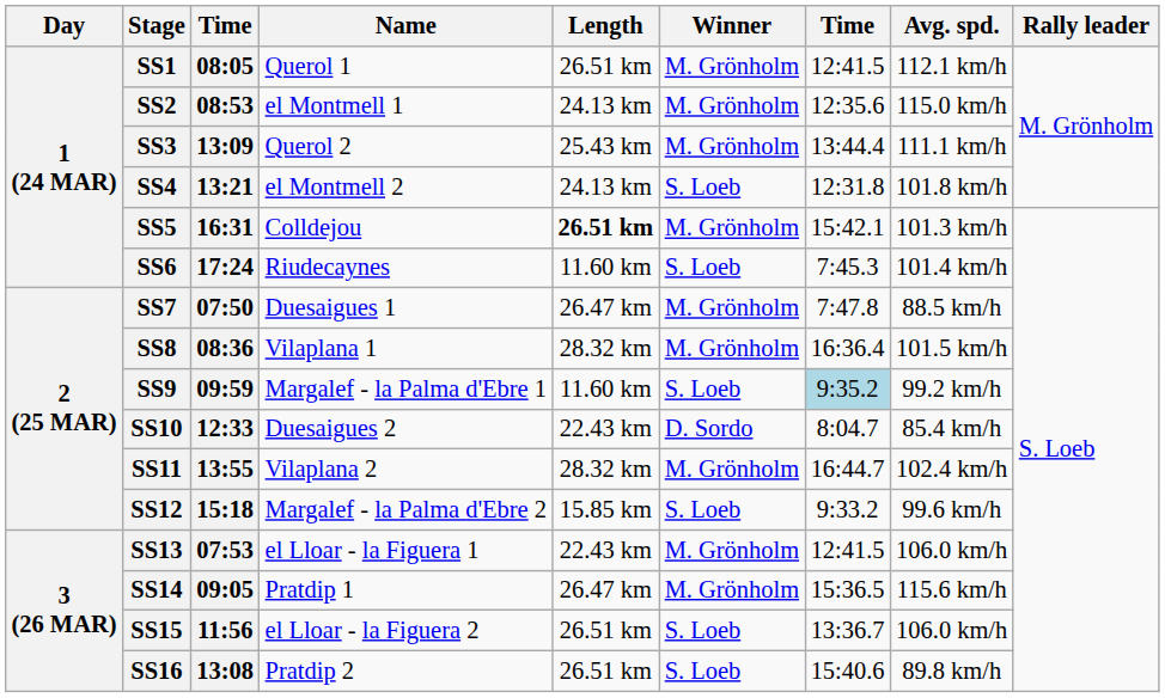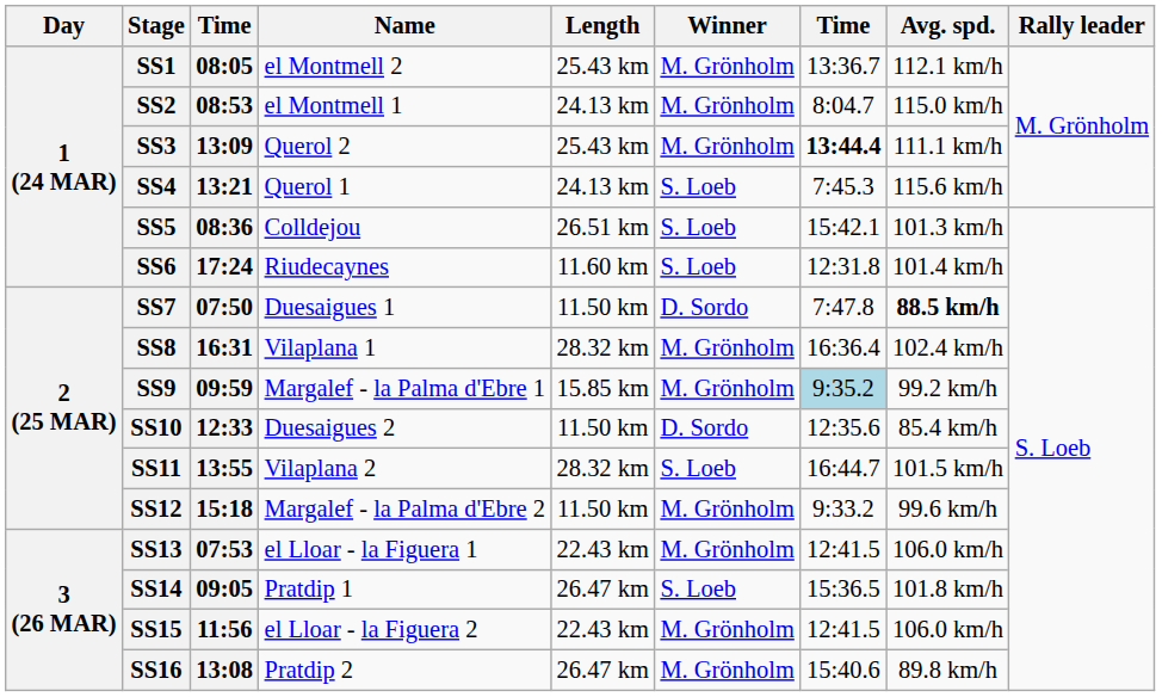SS1 | Name: Querol 1 -> el Montmell 2
SS1 | Length: 26.51 km -> 25.43 km
SS1 | column 7: 12:41.5 -> 13:36.7
SS2 | column 7: 12:35.6 -> 8:04.7
SS3 | column 7: normal -> bold
SS4 | Name: el Montmell 2 -> Querol 1
SS4 | column 7: 12:31.8 -> 7:45.3
SS4 | Avg. spd.: 101.8 km/h -> 115.6 km/h
SS5 | column 3: 16:31 -> 08:36
SS5 | Length: bold -> normal
SS5 | Winner: M. Grönholm -> S. Loeb
SS6 | column 7: 7:45.3 -> 12:31.8
SS7 | Length: 26.47 km -> 11.50 km
SS7 | Winner: M. Grönholm -> D. Sordo
SS7 | Avg. spd.: normal -> bold
SS8 | column 3: 08:36 -> 16:31
SS8 | Avg. spd.: 101.5 km/h -> 102.4 km/h
SS9 | Length: 11.60 km -> 15.85 km
SS9 | Winner: S. Loeb -> M. Grönholm
SS10 | Length: 22.43 km -> 11.50 km
SS10 | column 7: 8:04.7 -> 12:35.6
SS11 | Winner: M. Grönholm -> S. Loeb
SS11 | Avg. spd.: 102.4 km/h -> 101.5 km/h
SS12 | Length: 15.85 km -> 11.50 km
SS12 | Winner: S. Loeb -> M. Grönholm
SS14 | Winner: M. Grönholm -> S. Loeb
SS14 | Avg. spd.: 115.6 km/h -> 101.8 km/h
SS15 | Length: 26.51 km -> 22.43 km
SS15 | Winner: S. Loeb -> M. Grönholm
SS15 | column 7: 13:36.7 -> 12:41.5
SS16 | Length: 26.51 km -> 26.47 km
SS16 | Winner: S. Loeb -> M. Grönholm
